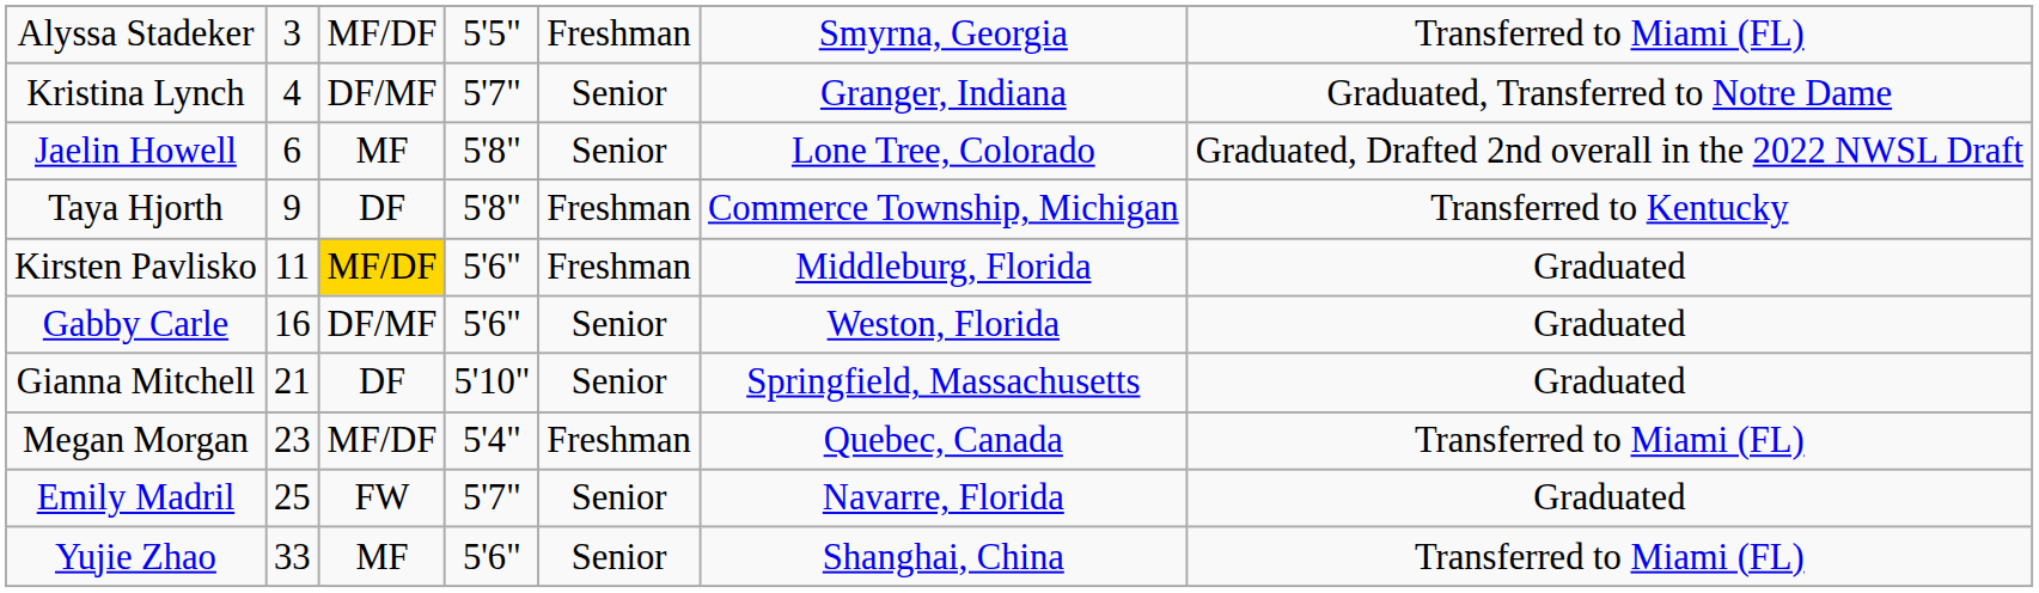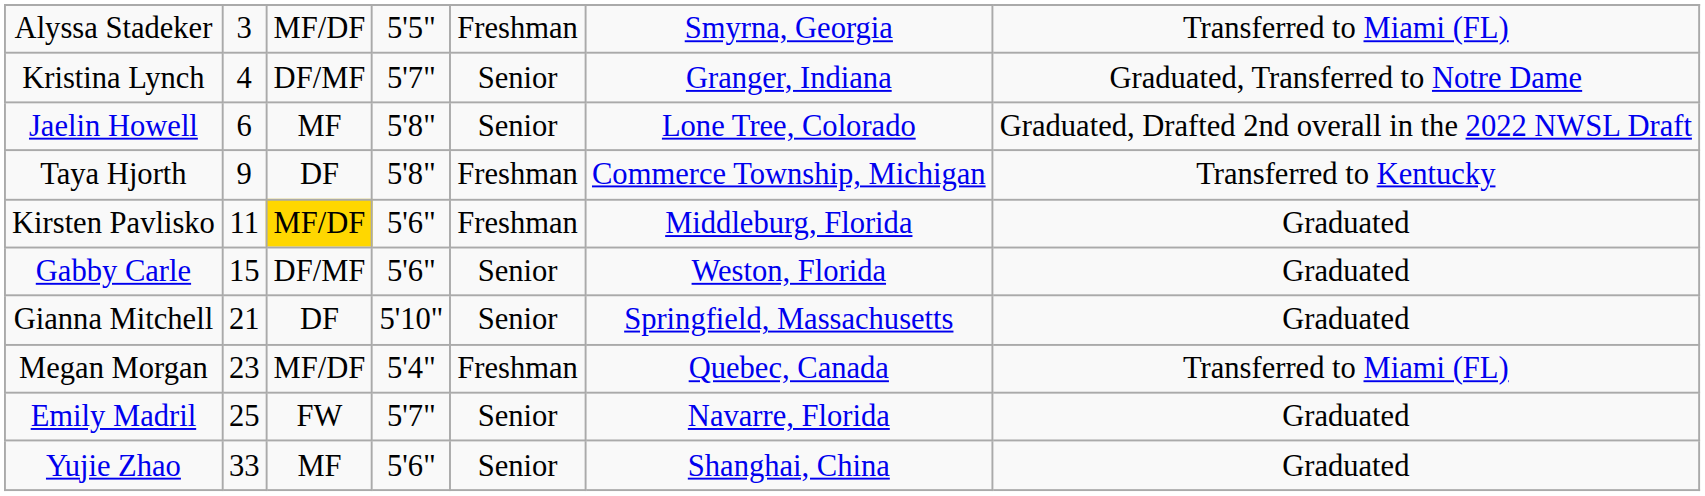Gabby Carle | column 2: 16 -> 15
Yujie Zhao | column 7: Transferred to Miami (FL) -> Graduated
